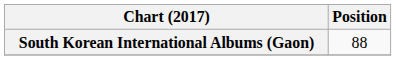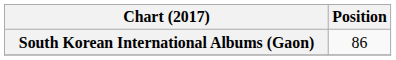South Korean International Albums (Gaon) | Position: 88 -> 86
